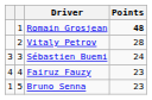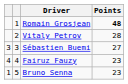Sébastien Buemi | Points: 24 -> 27
